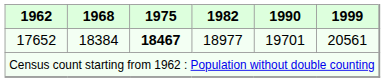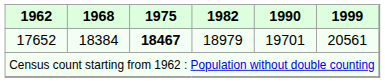17652 | 1982: 18977 -> 18979
